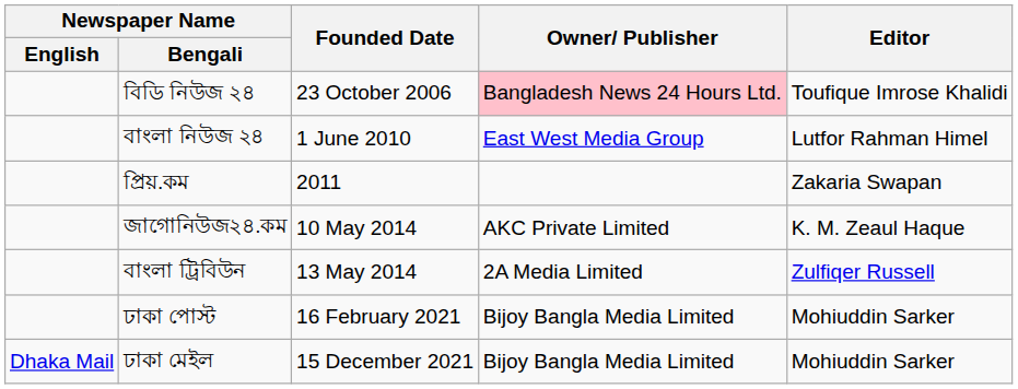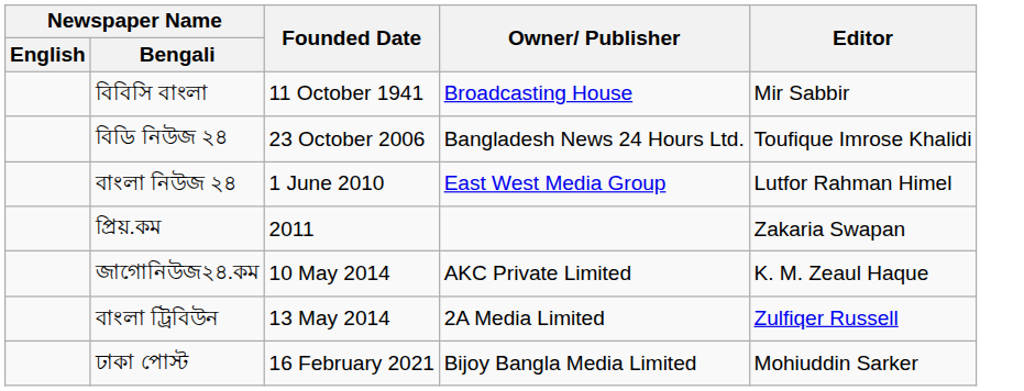+ row: বিবিসি বাংলা | 11 October 1941 | Broadcasting House | Mir Sabbir
বিডি নিউজ ২৪ | Owner/ Publisher: pink background -> no background
- row: Dhaka Mail | ঢাকা মেইল | 15 December 2021 | Bijoy Bangla Media Limited | Mohiuddin Sarker
